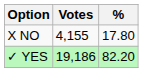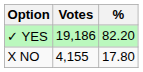rows swapped: ✓ YES <-> X NO
